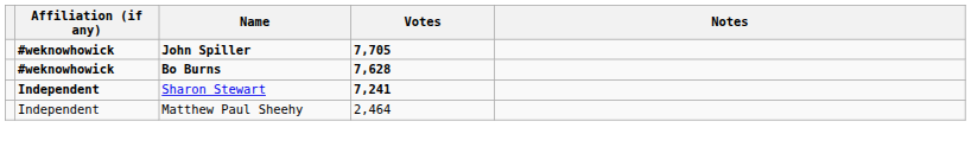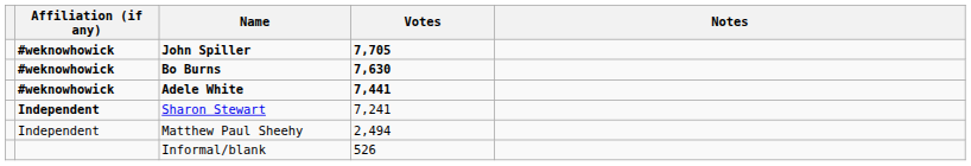Bo Burns | Votes: 7,628 -> 7,630
+ row: #weknowhowick | Adele White | 7,441
Sharon Stewart | Votes: bold -> normal
Matthew Paul Sheehy | Votes: 2,464 -> 2,494
+ row: Informal/blank | 526
